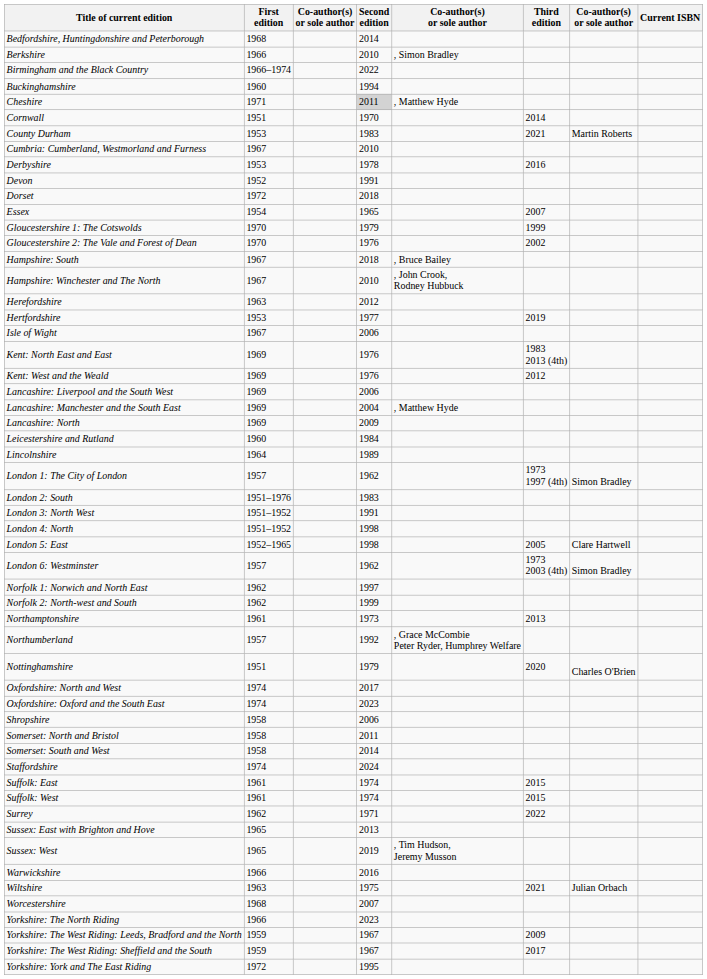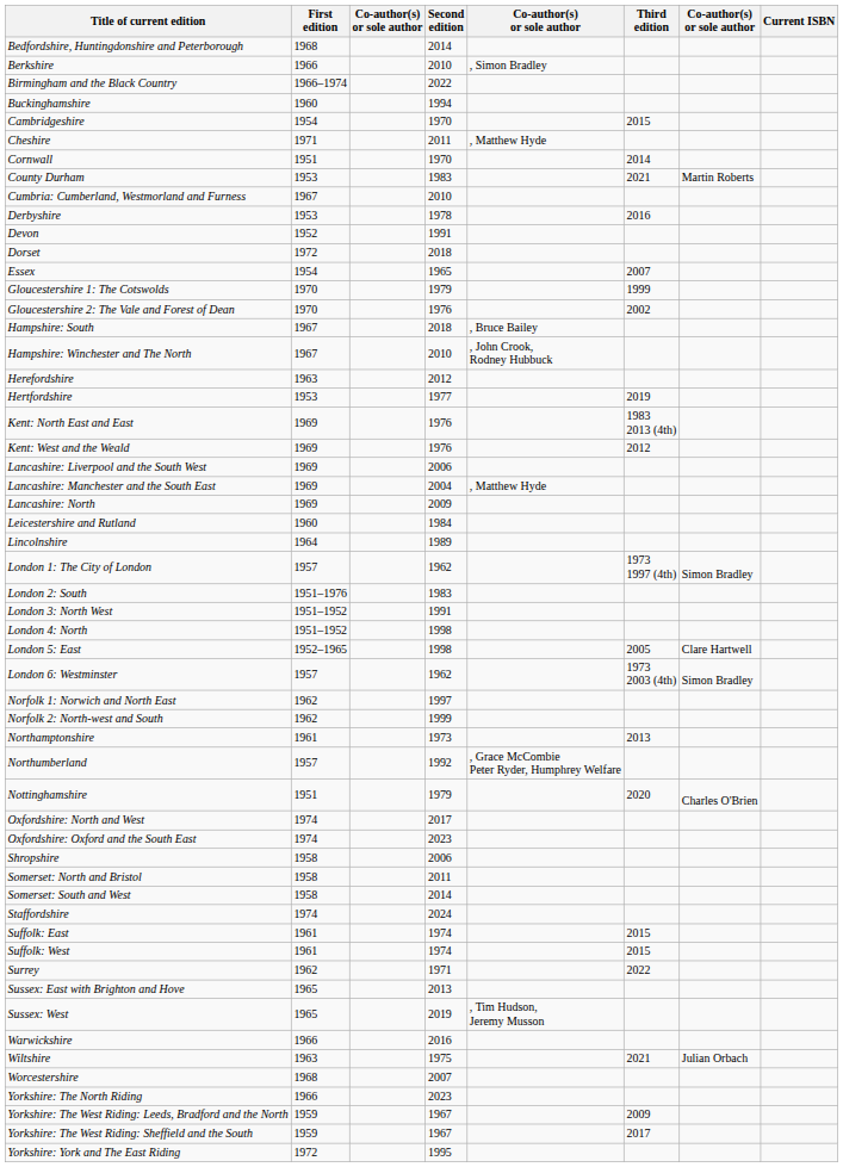+ row: Cambridgeshire | 1954 | 1970 | 2015
Cheshire | Second edition: lightgrey background -> no background
- row: Isle of Wight | 1967 | 2006
